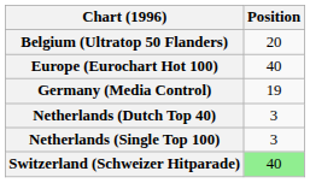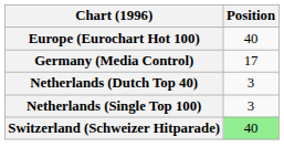- row: Belgium (Ultratop 50 Flanders) | 20
Germany (Media Control) | Position: 19 -> 17
